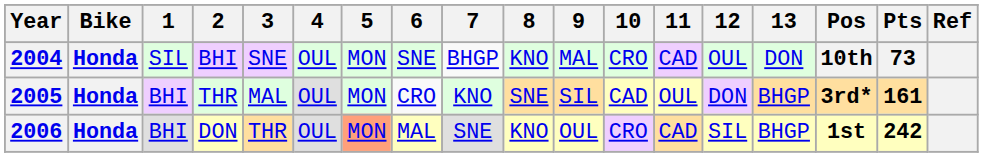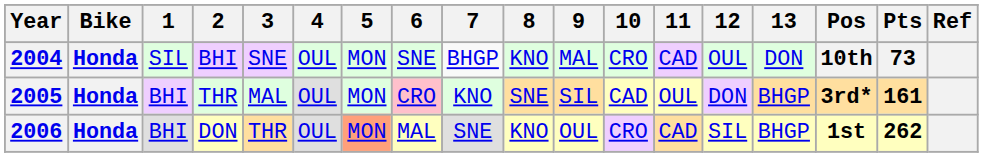2005 | 6: no background -> pink background
2006 | Pts: 242 -> 262
